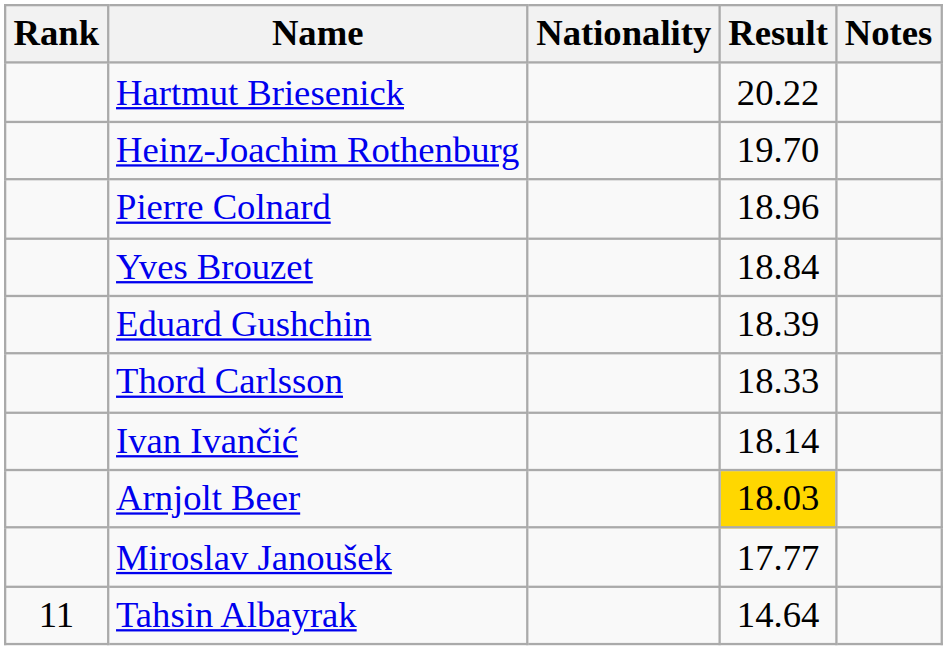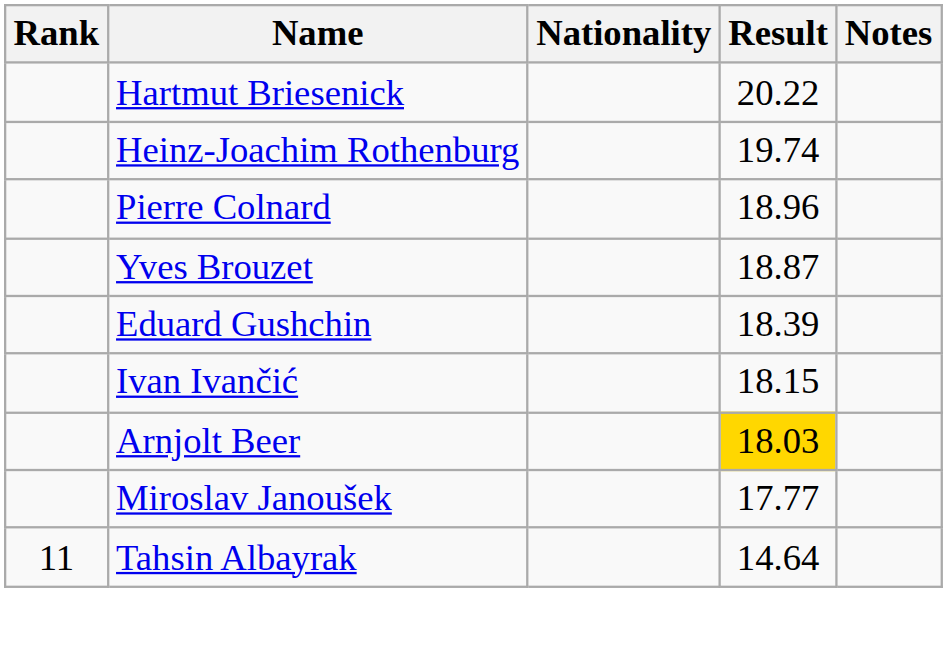Heinz-Joachim Rothenburg | Result: 19.70 -> 19.74
Yves Brouzet | Result: 18.84 -> 18.87
- row: Thord Carlsson | 18.33
Ivan Ivančić | Result: 18.14 -> 18.15
